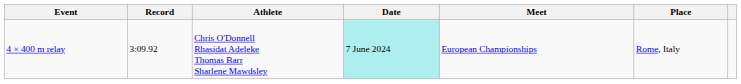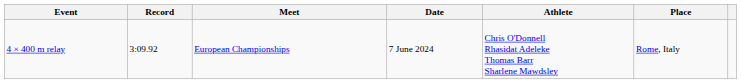columns swapped: Athlete <-> Meet
4 × 400 m relay | Date: paleturquoise background -> no background
